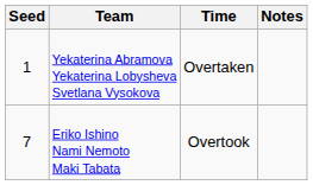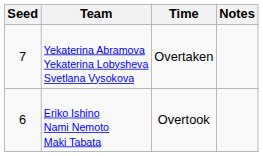Yekaterina Abramova Yekaterina Lobysheva Svetlana Vysokova | Seed: 1 -> 7
Eriko Ishino Nami Nemoto Maki Tabata | Seed: 7 -> 6
